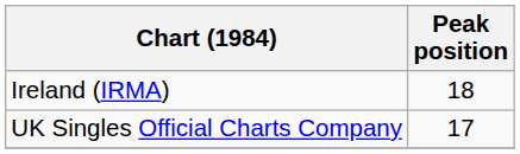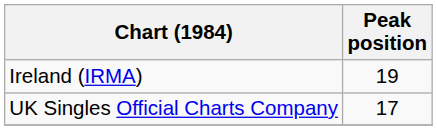Ireland (IRMA) | Peak position: 18 -> 19
